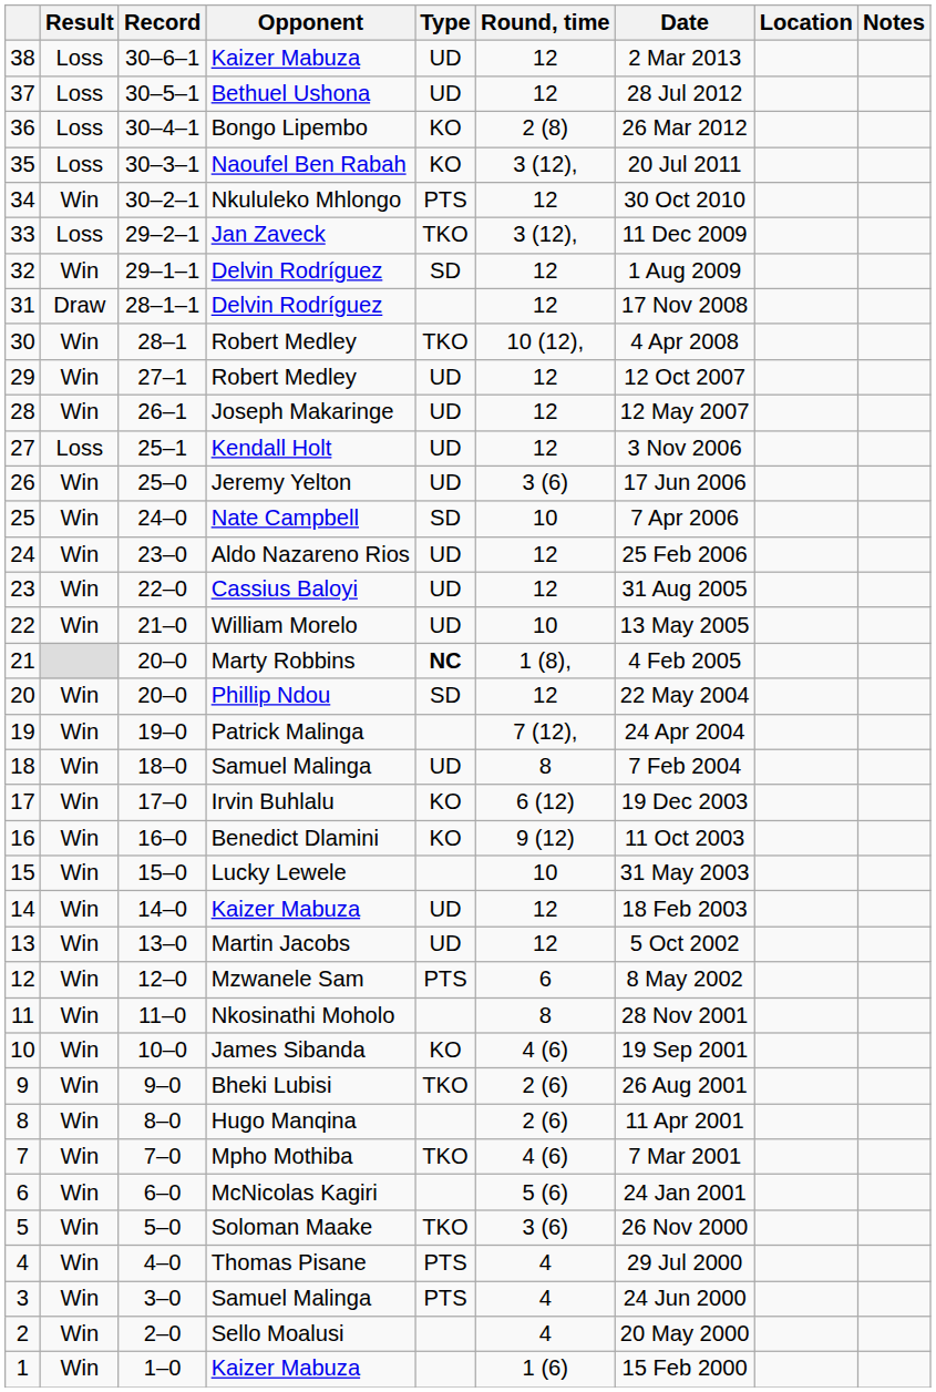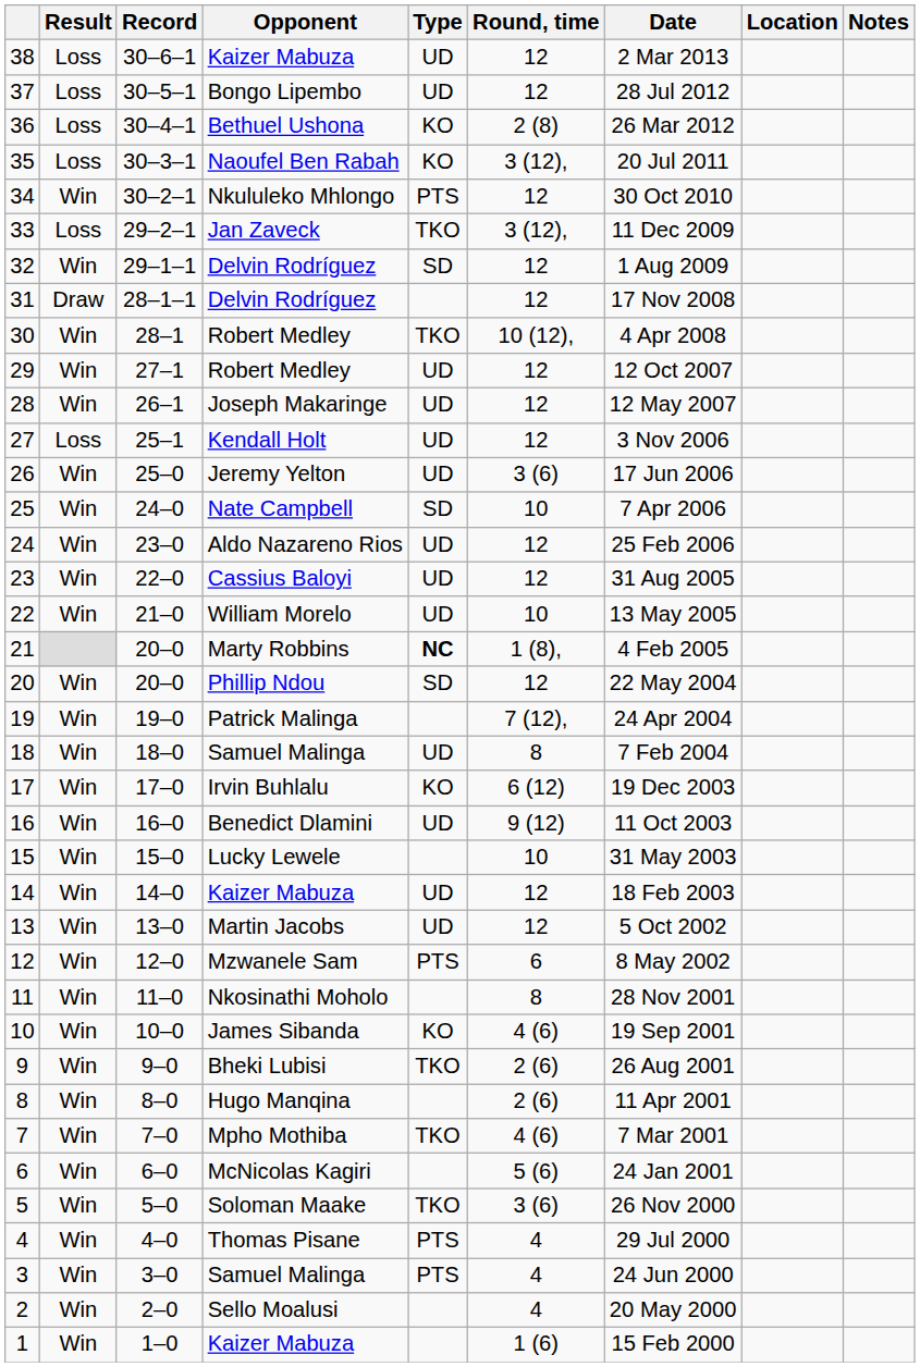37 | Opponent: Bethuel Ushona -> Bongo Lipembo
36 | Opponent: Bongo Lipembo -> Bethuel Ushona
16 | Type: KO -> UD
